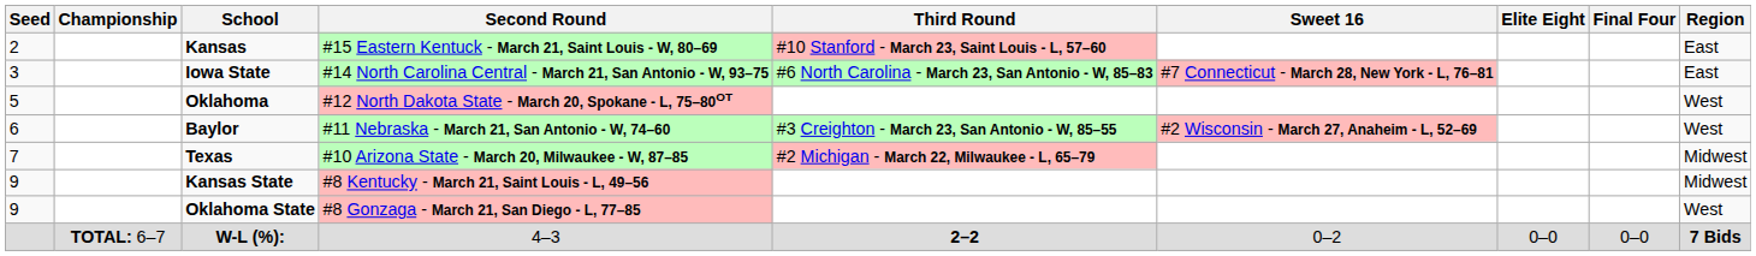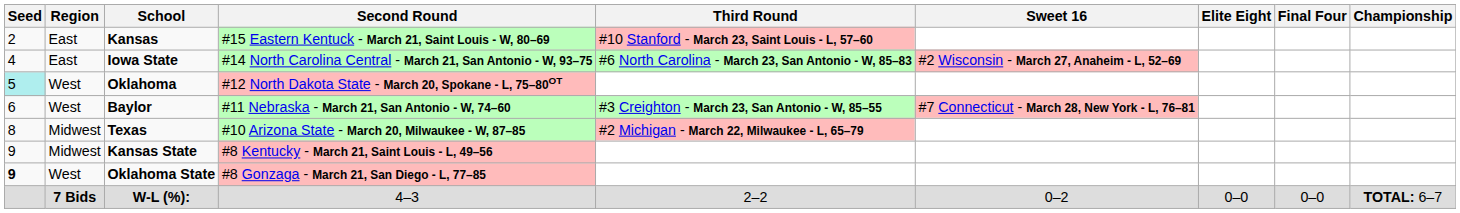columns swapped: Region <-> Championship
Iowa State | Seed: 3 -> 4
Iowa State | Sweet 16: #7 Connecticut - March 28, New York - L, 76–81 -> #2 Wisconsin - March 27, Anaheim - L, 52–69
Oklahoma | Seed: no background -> paleturquoise background
Baylor | Sweet 16: #2 Wisconsin - March 27, Anaheim - L, 52–69 -> #7 Connecticut - March 28, New York - L, 76–81
Texas | Seed: 7 -> 8
Oklahoma State | Seed: normal -> bold
W-L (%): | Third Round: bold -> normal
